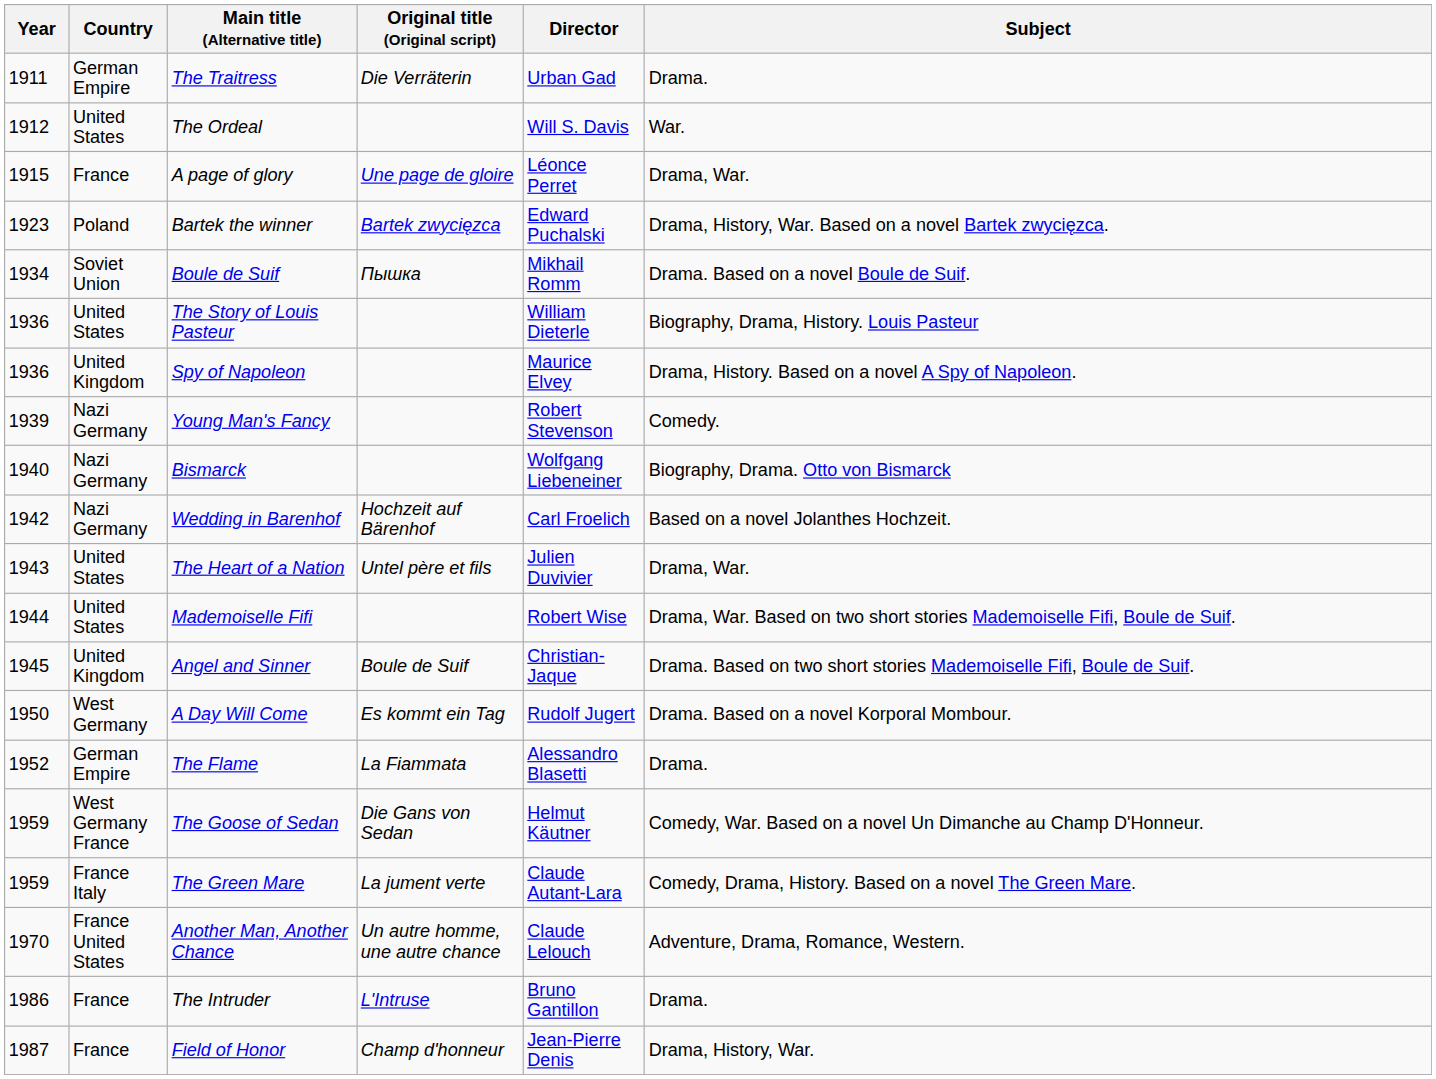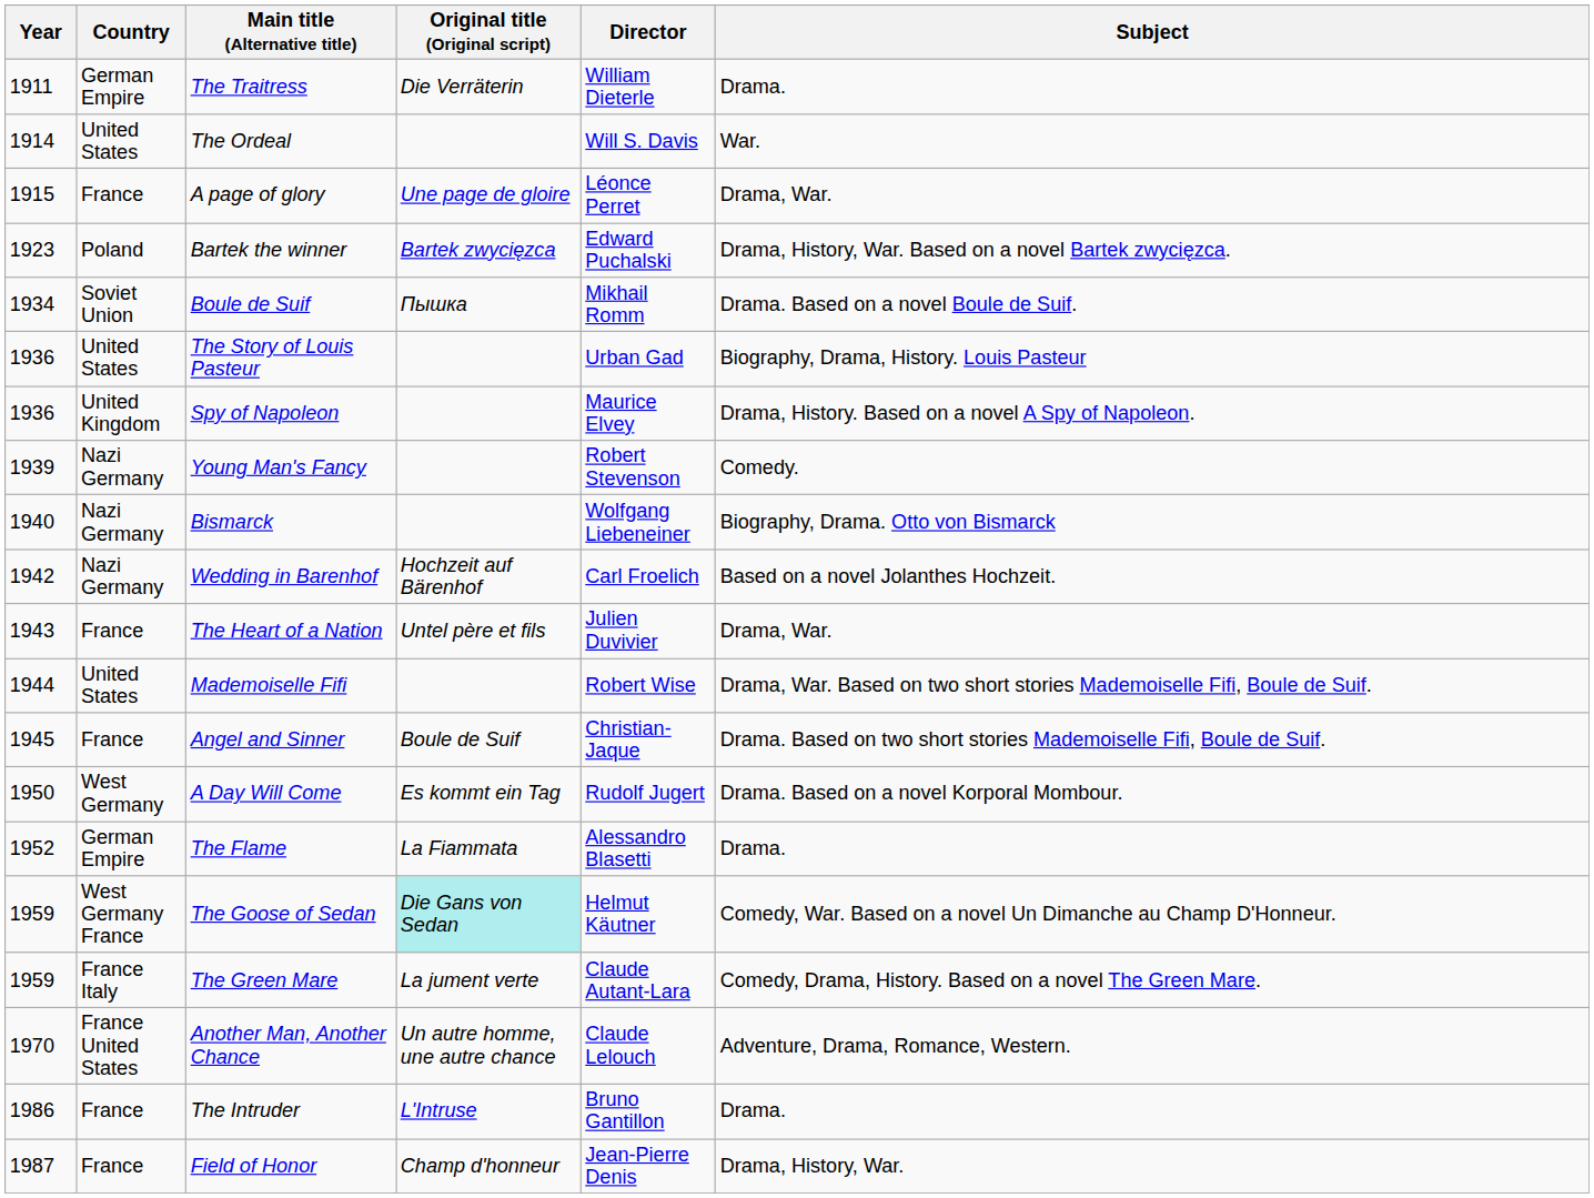The Traitress | Director: Urban Gad -> William Dieterle
The Ordeal | Year: 1912 -> 1914
The Story of Louis Pasteur | Director: William Dieterle -> Urban Gad
The Heart of a Nation | Country: United States -> France
Angel and Sinner | Country: United Kingdom -> France
The Goose of Sedan | Original title (Original script): no background -> paleturquoise background
